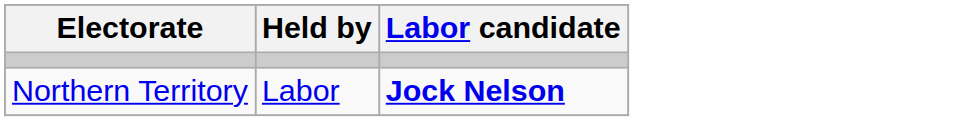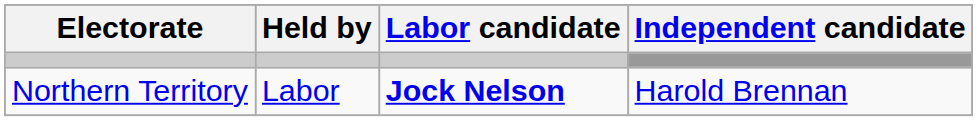+ column: Independent candidate | Harold Brennan
